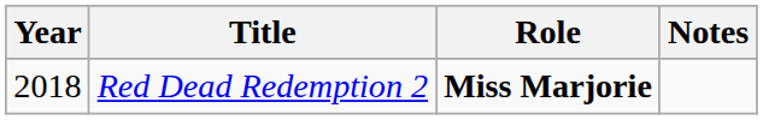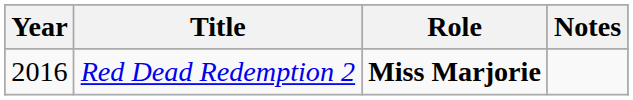Red Dead Redemption 2 | Year: 2018 -> 2016
